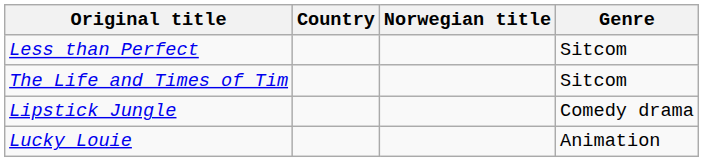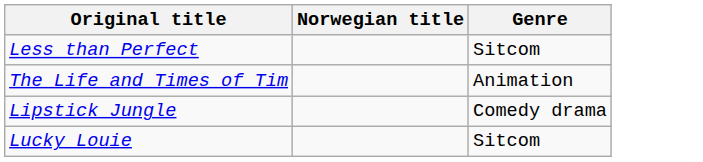- column: Country
The Life and Times of Tim | Genre: Sitcom -> Animation
Lucky Louie | Genre: Animation -> Sitcom
